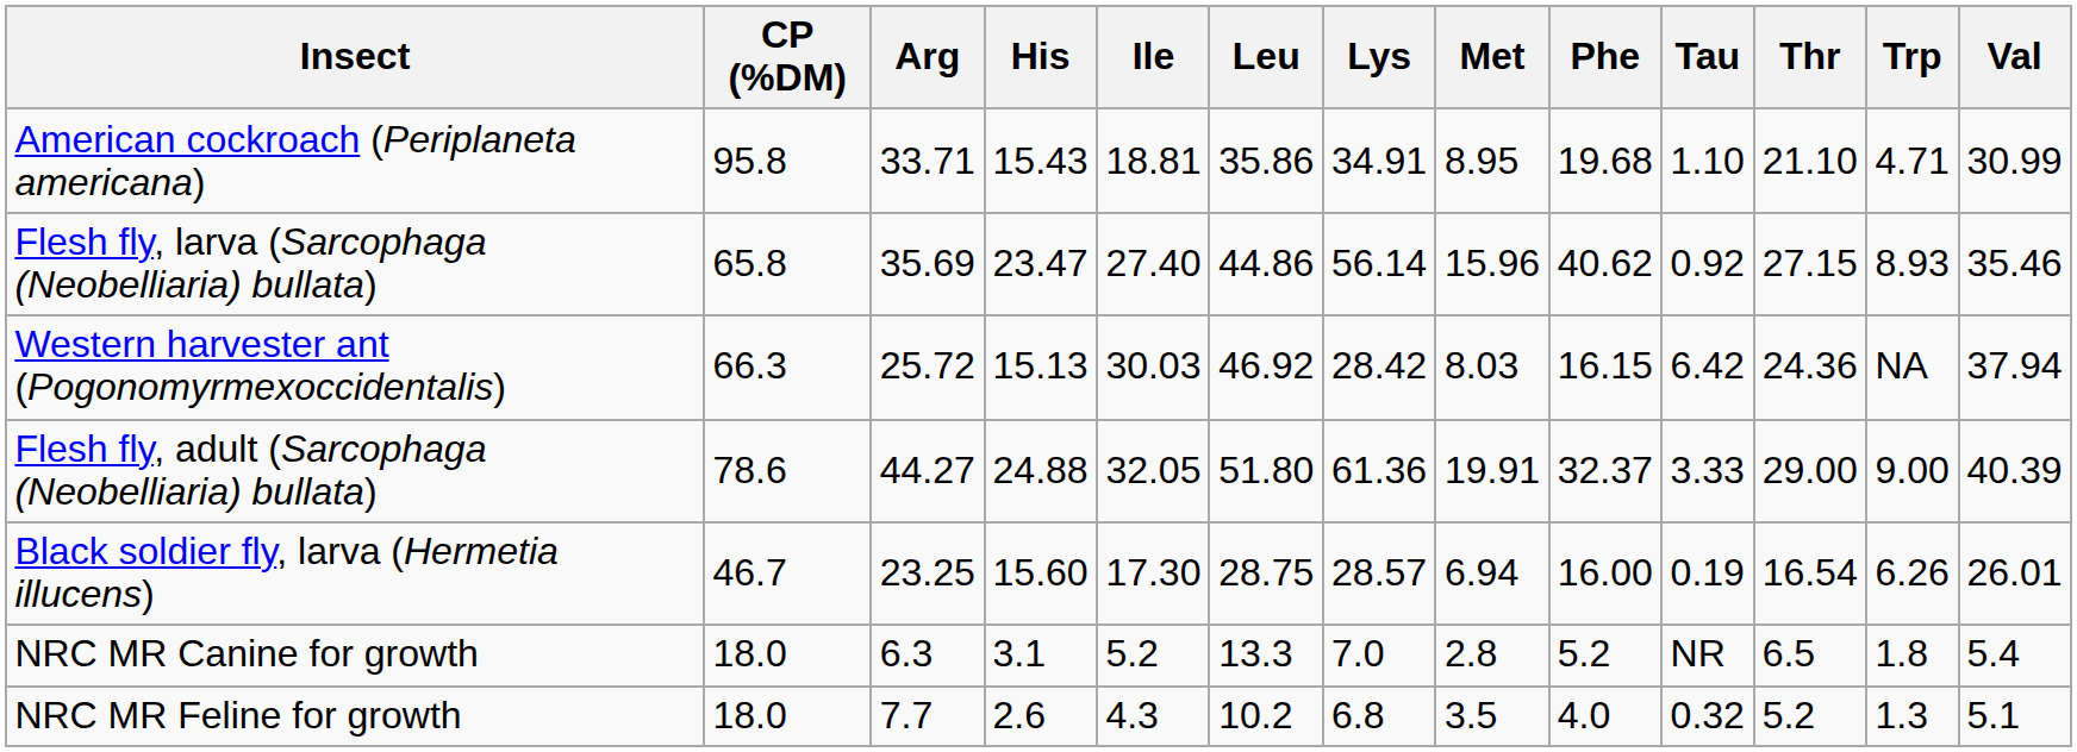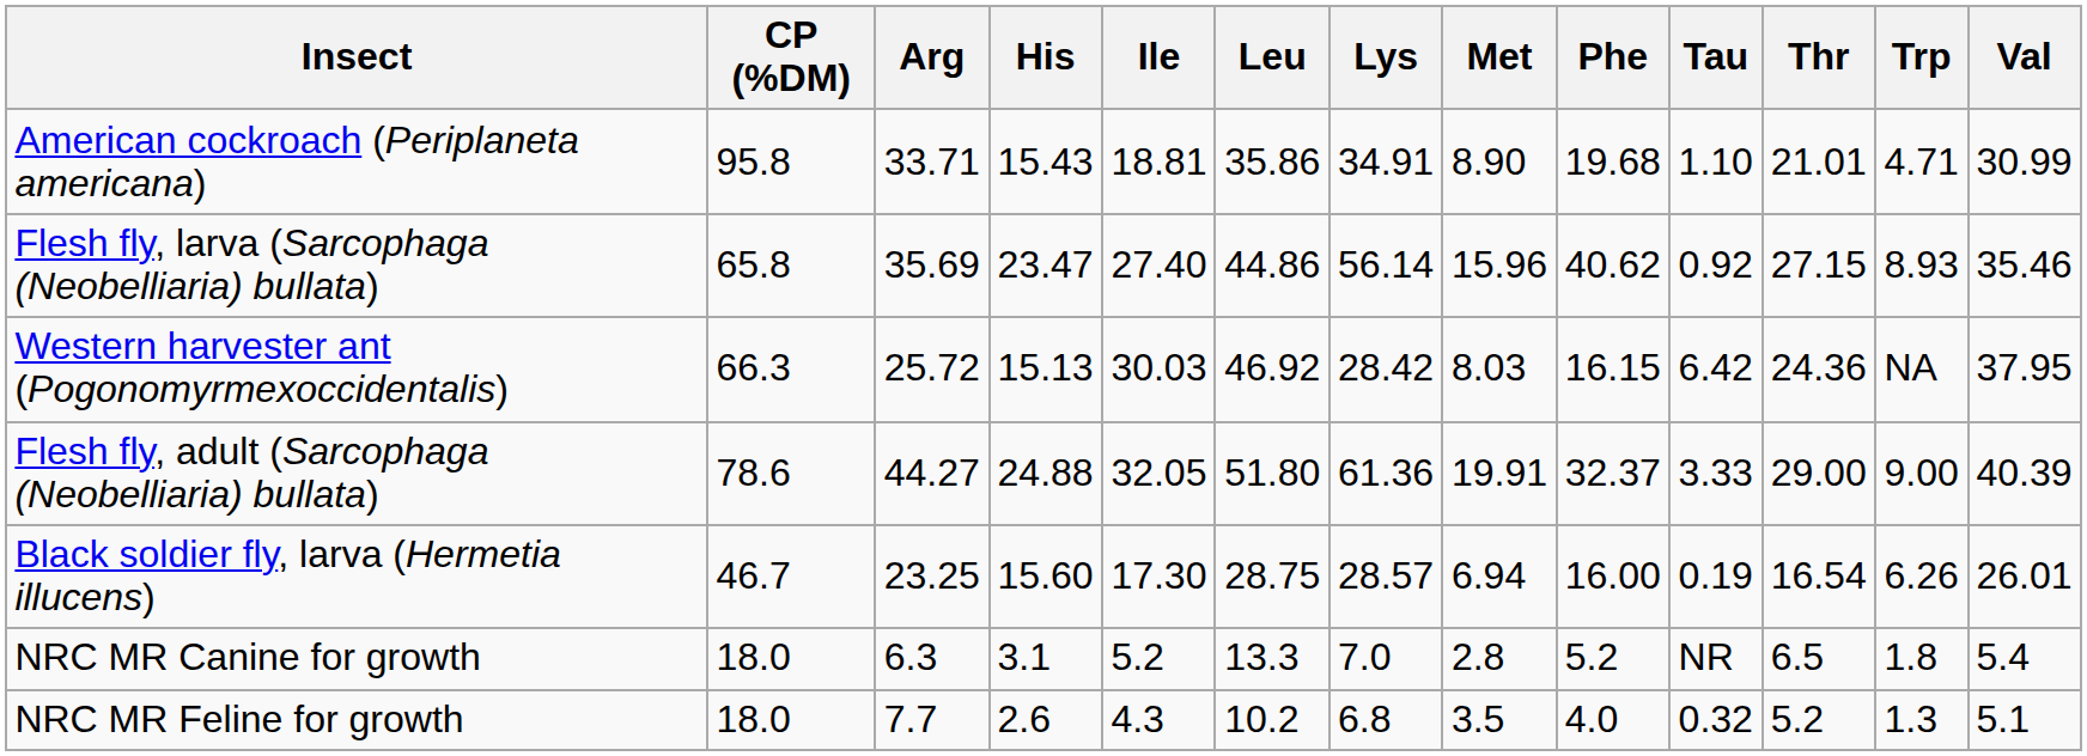American cockroach (Periplaneta americana) | Met: 8.95 -> 8.90
American cockroach (Periplaneta americana) | Thr: 21.10 -> 21.01
Western harvester ant (Pogonomyrmexoccidentalis) | Val: 37.94 -> 37.95
